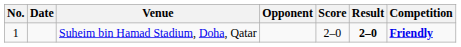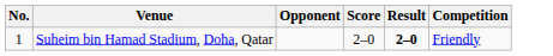- column: Date
Suheim bin Hamad Stadium, Doha, Qatar | Competition: bold -> normal
